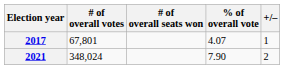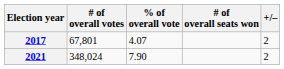columns swapped: % of overall vote <-> # of overall seats won
2017 | +/–: 1 -> 2
